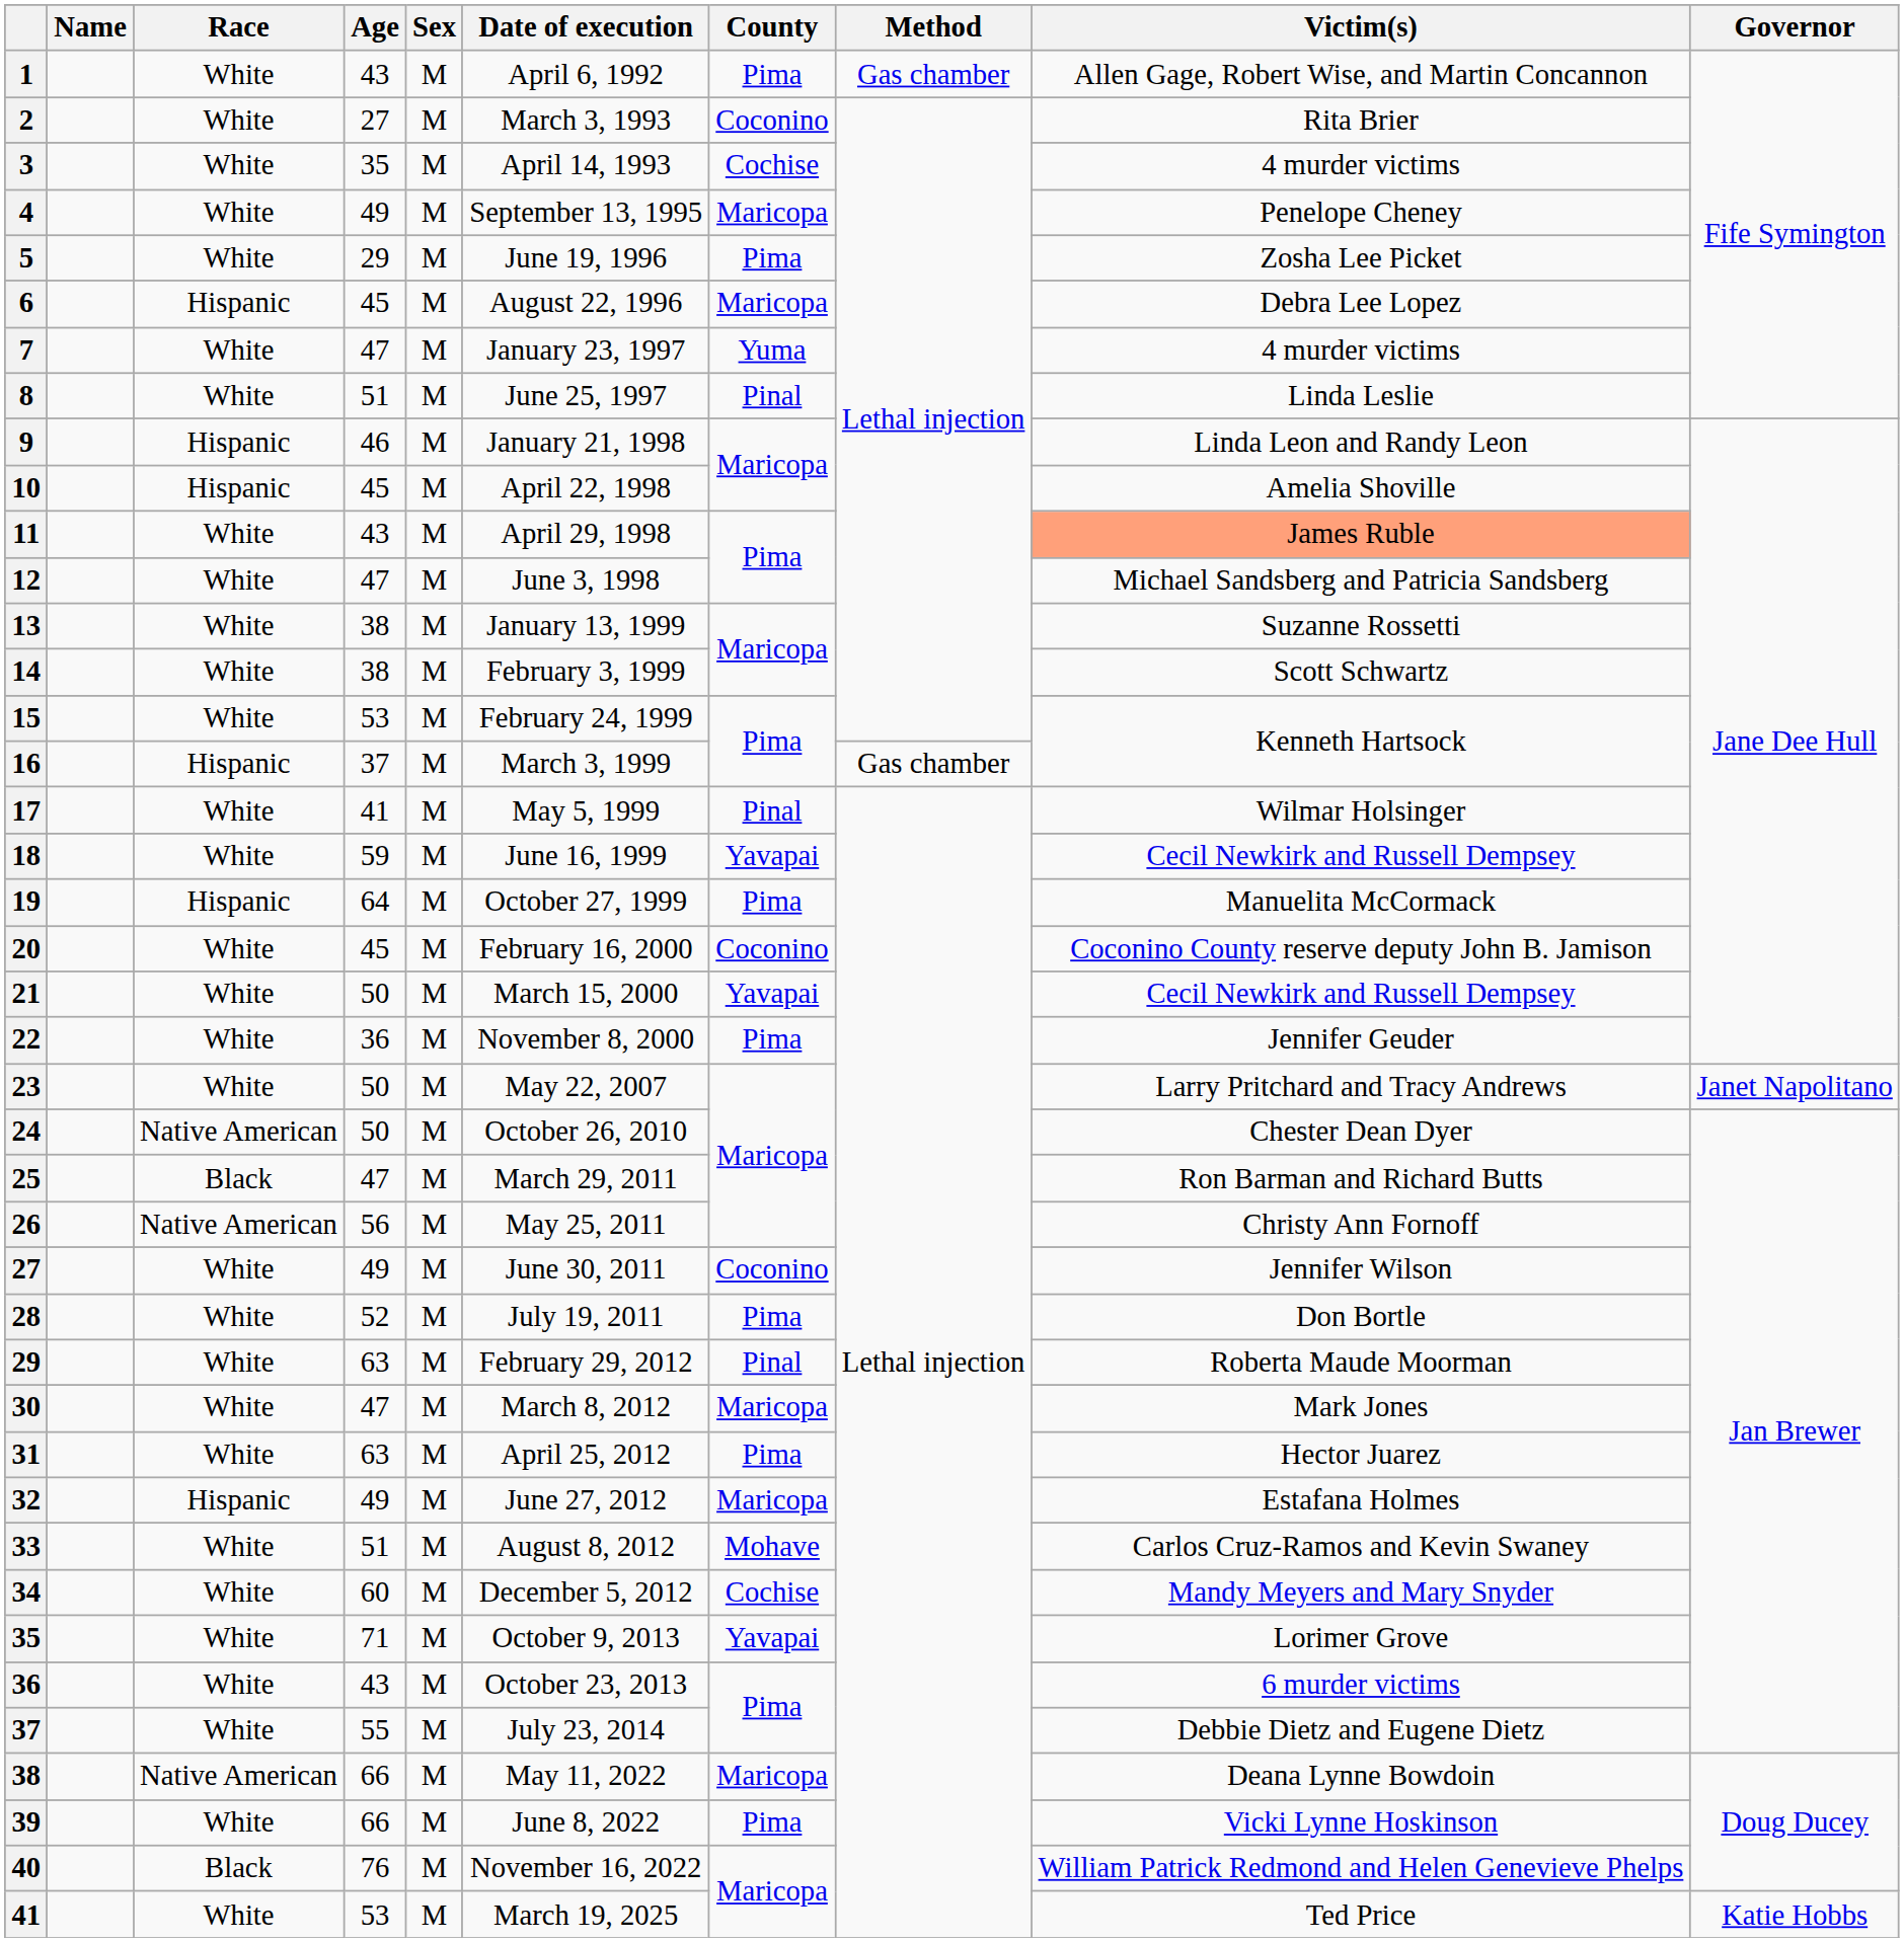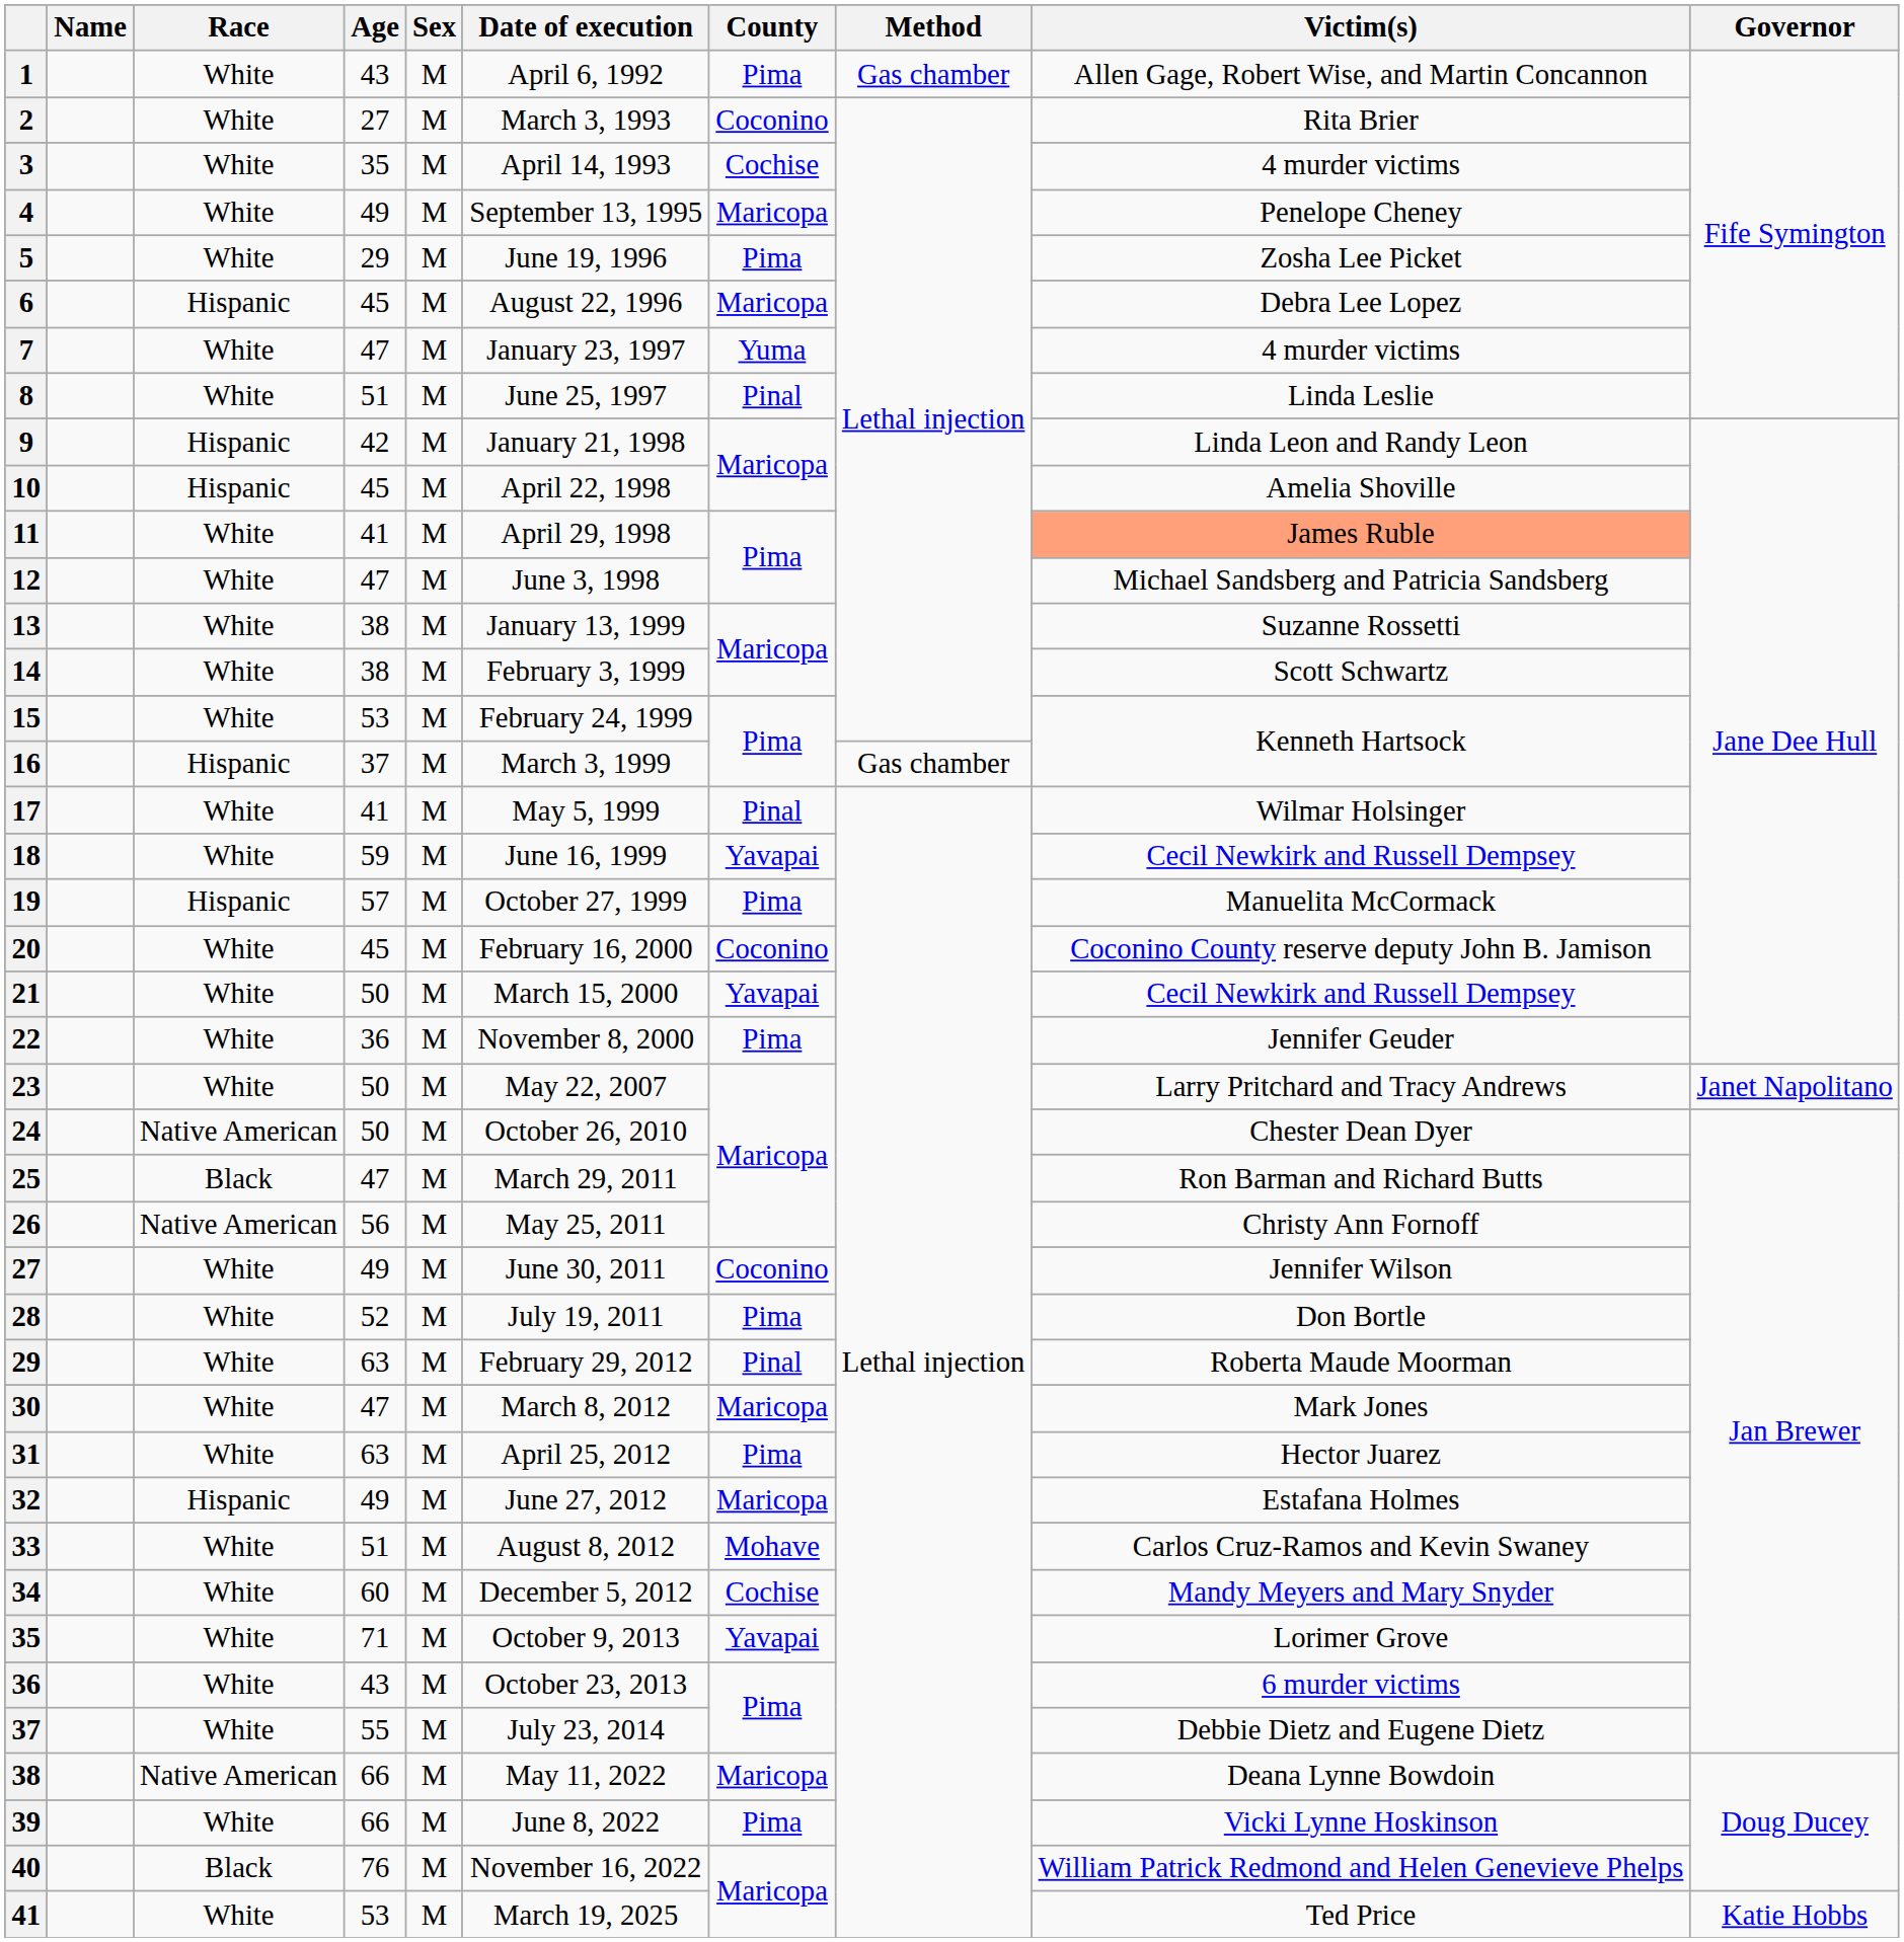9 | Age: 46 -> 42
11 | Age: 43 -> 41
19 | Age: 64 -> 57
